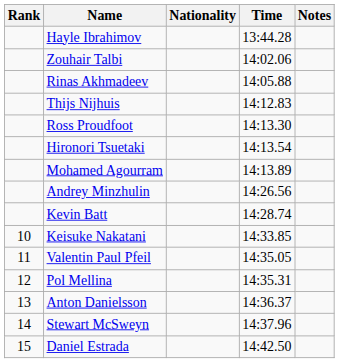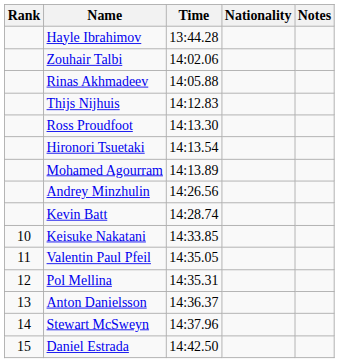columns swapped: Nationality <-> Time
